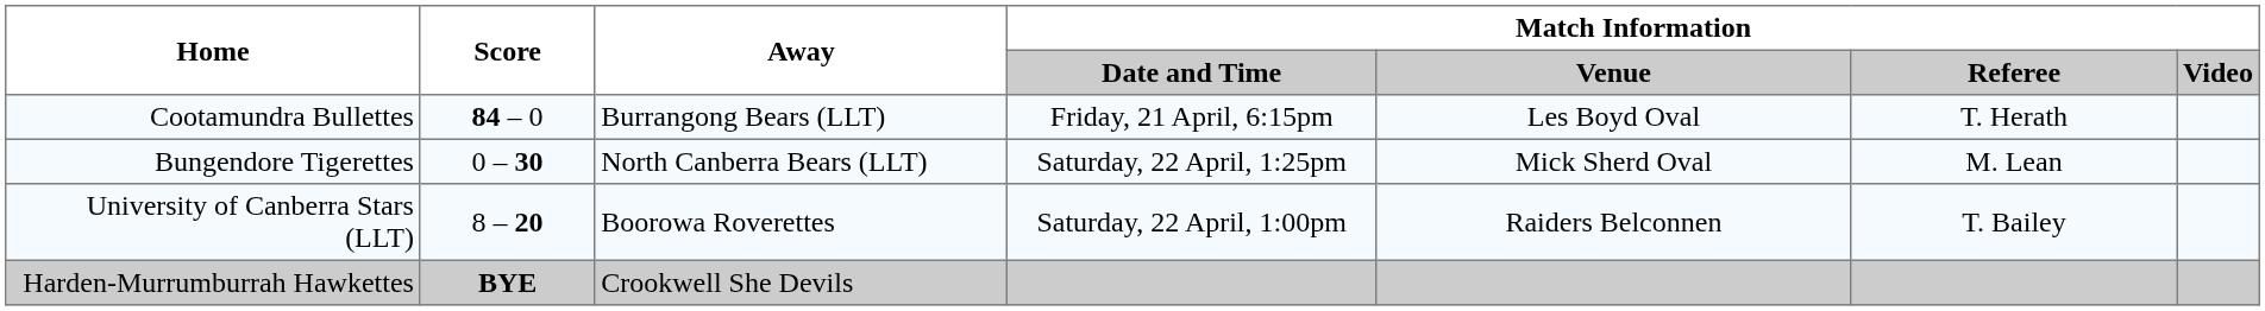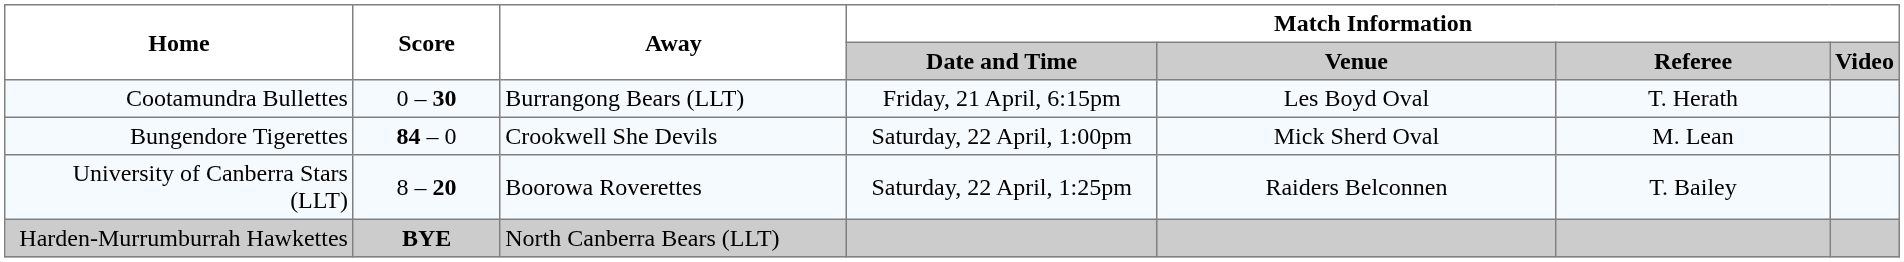Cootamundra Bullettes | Score: 84 – 0 -> 0 – 30
Bungendore Tigerettes | Score: 0 – 30 -> 84 – 0
Bungendore Tigerettes | Away: North Canberra Bears (LLT) -> Crookwell She Devils
Bungendore Tigerettes | Match Information / Date and Time: Saturday, 22 April, 1:25pm -> Saturday, 22 April, 1:00pm
University of Canberra Stars (LLT) | Match Information / Date and Time: Saturday, 22 April, 1:00pm -> Saturday, 22 April, 1:25pm
Harden-Murrumburrah Hawkettes | Away: Crookwell She Devils -> North Canberra Bears (LLT)
